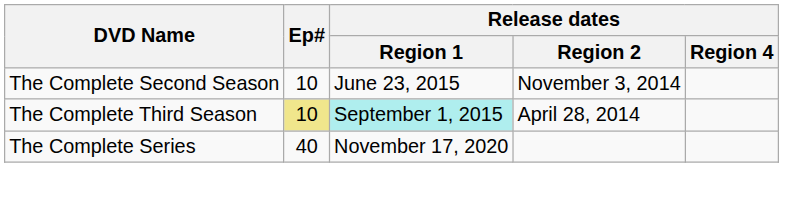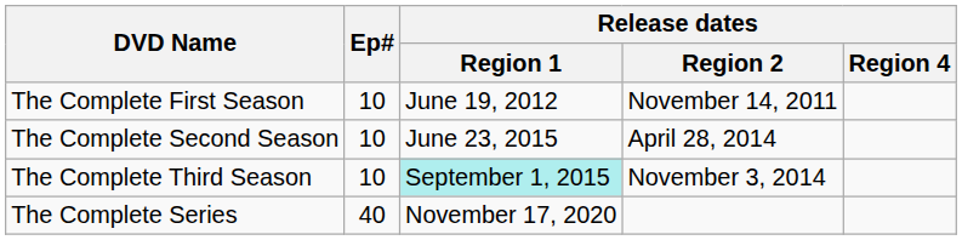+ row: The Complete First Season | 10 | June 19, 2012 | November 14, 2011
The Complete Second Season | Release dates / Region 2: November 3, 2014 -> April 28, 2014
The Complete Third Season | Ep#: khaki background -> no background
The Complete Third Season | Release dates / Region 2: April 28, 2014 -> November 3, 2014
